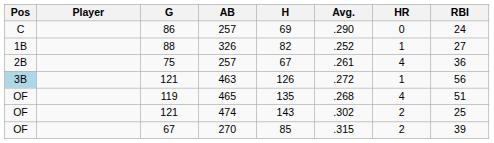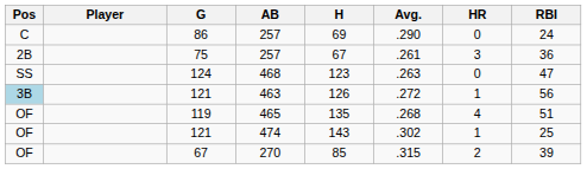- row: 1B | 88 | 326 | 82 | .252 | 1 | 27
75 | HR: 4 -> 3
+ row: SS | 124 | 468 | 123 | .263 | 0 | 47
121 / 474 | HR: 2 -> 1
